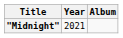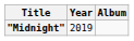"Midnight" | Year: 2021 -> 2019
